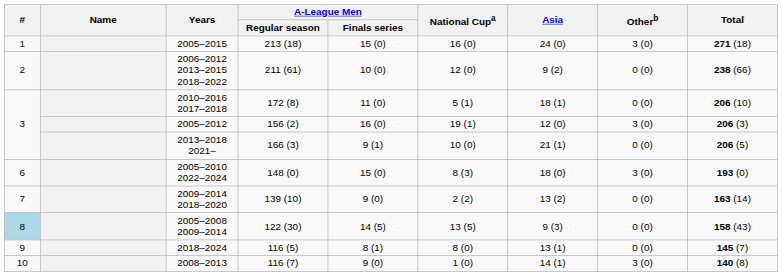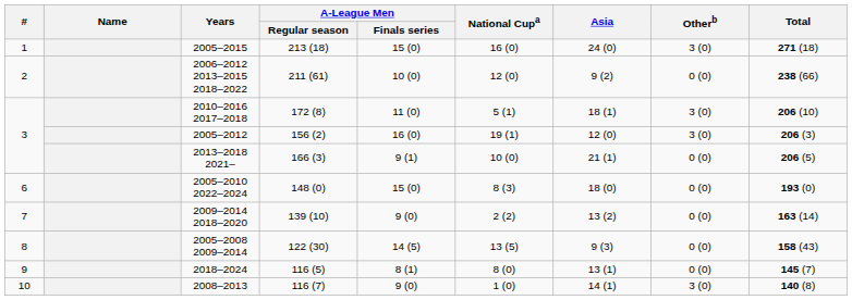2010–2016 2017–2018 | Otherb: 0 (0) -> 3 (0)
2005–2010 2022–2024 | Otherb: 3 (0) -> 0 (0)
2005–2008 2009–2014 | #: lightblue background -> no background
